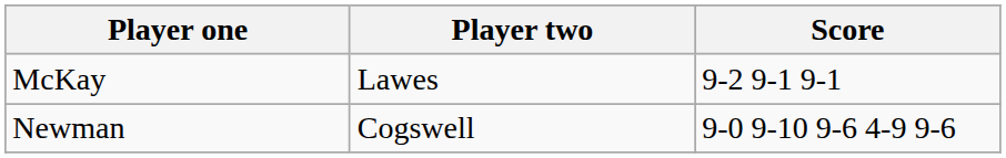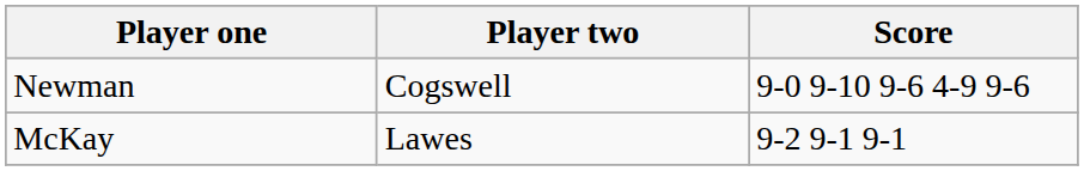rows swapped: McKay <-> Newman
